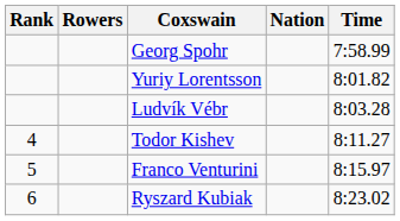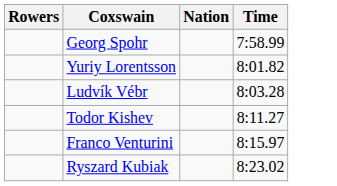- column: Rank | 4 | 5 | 6
